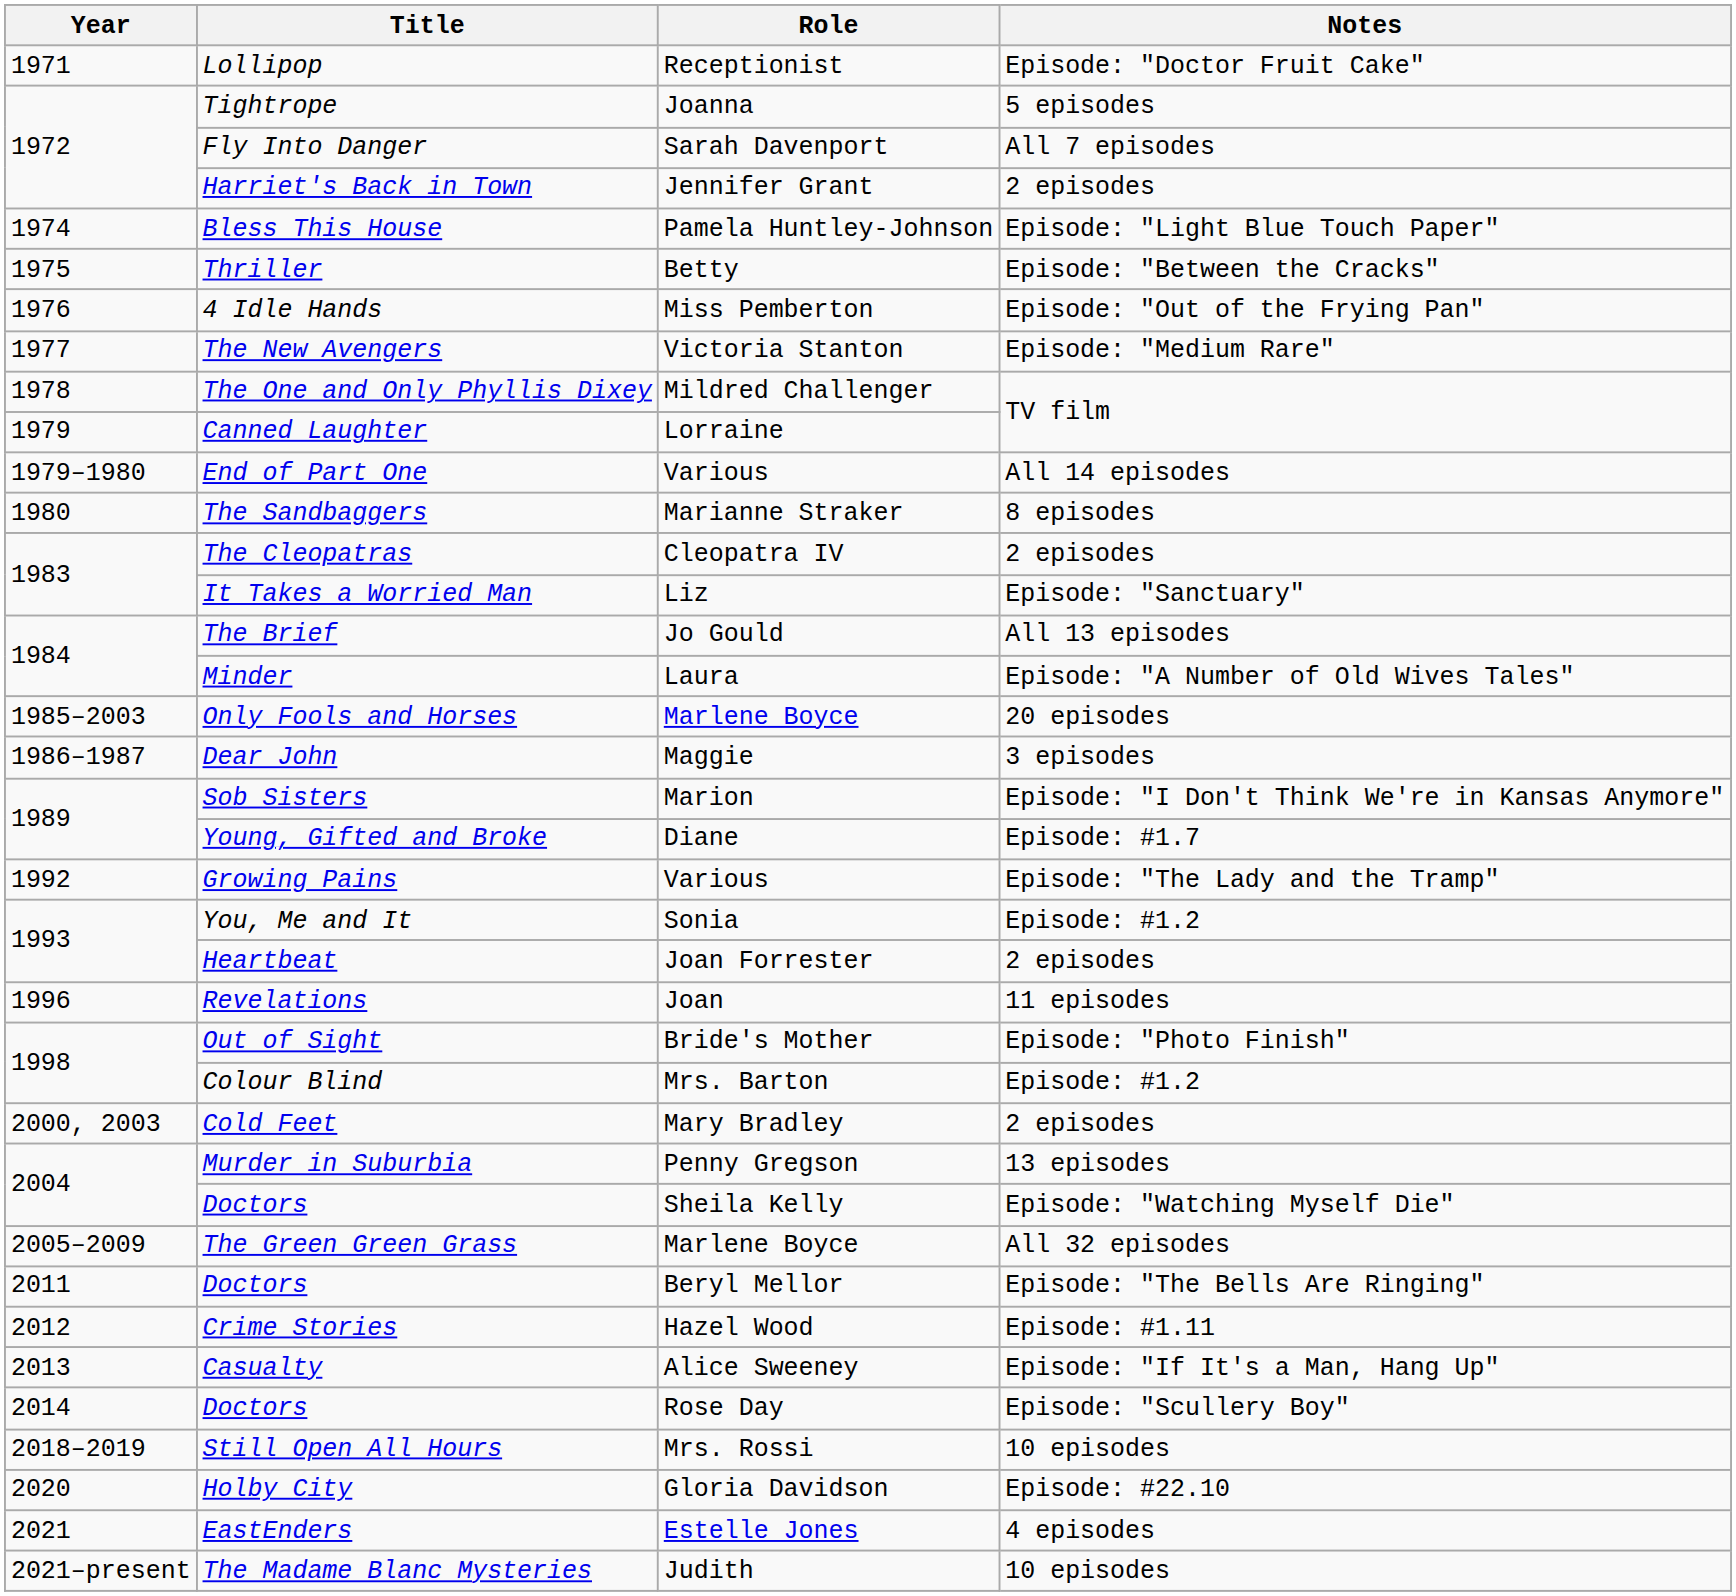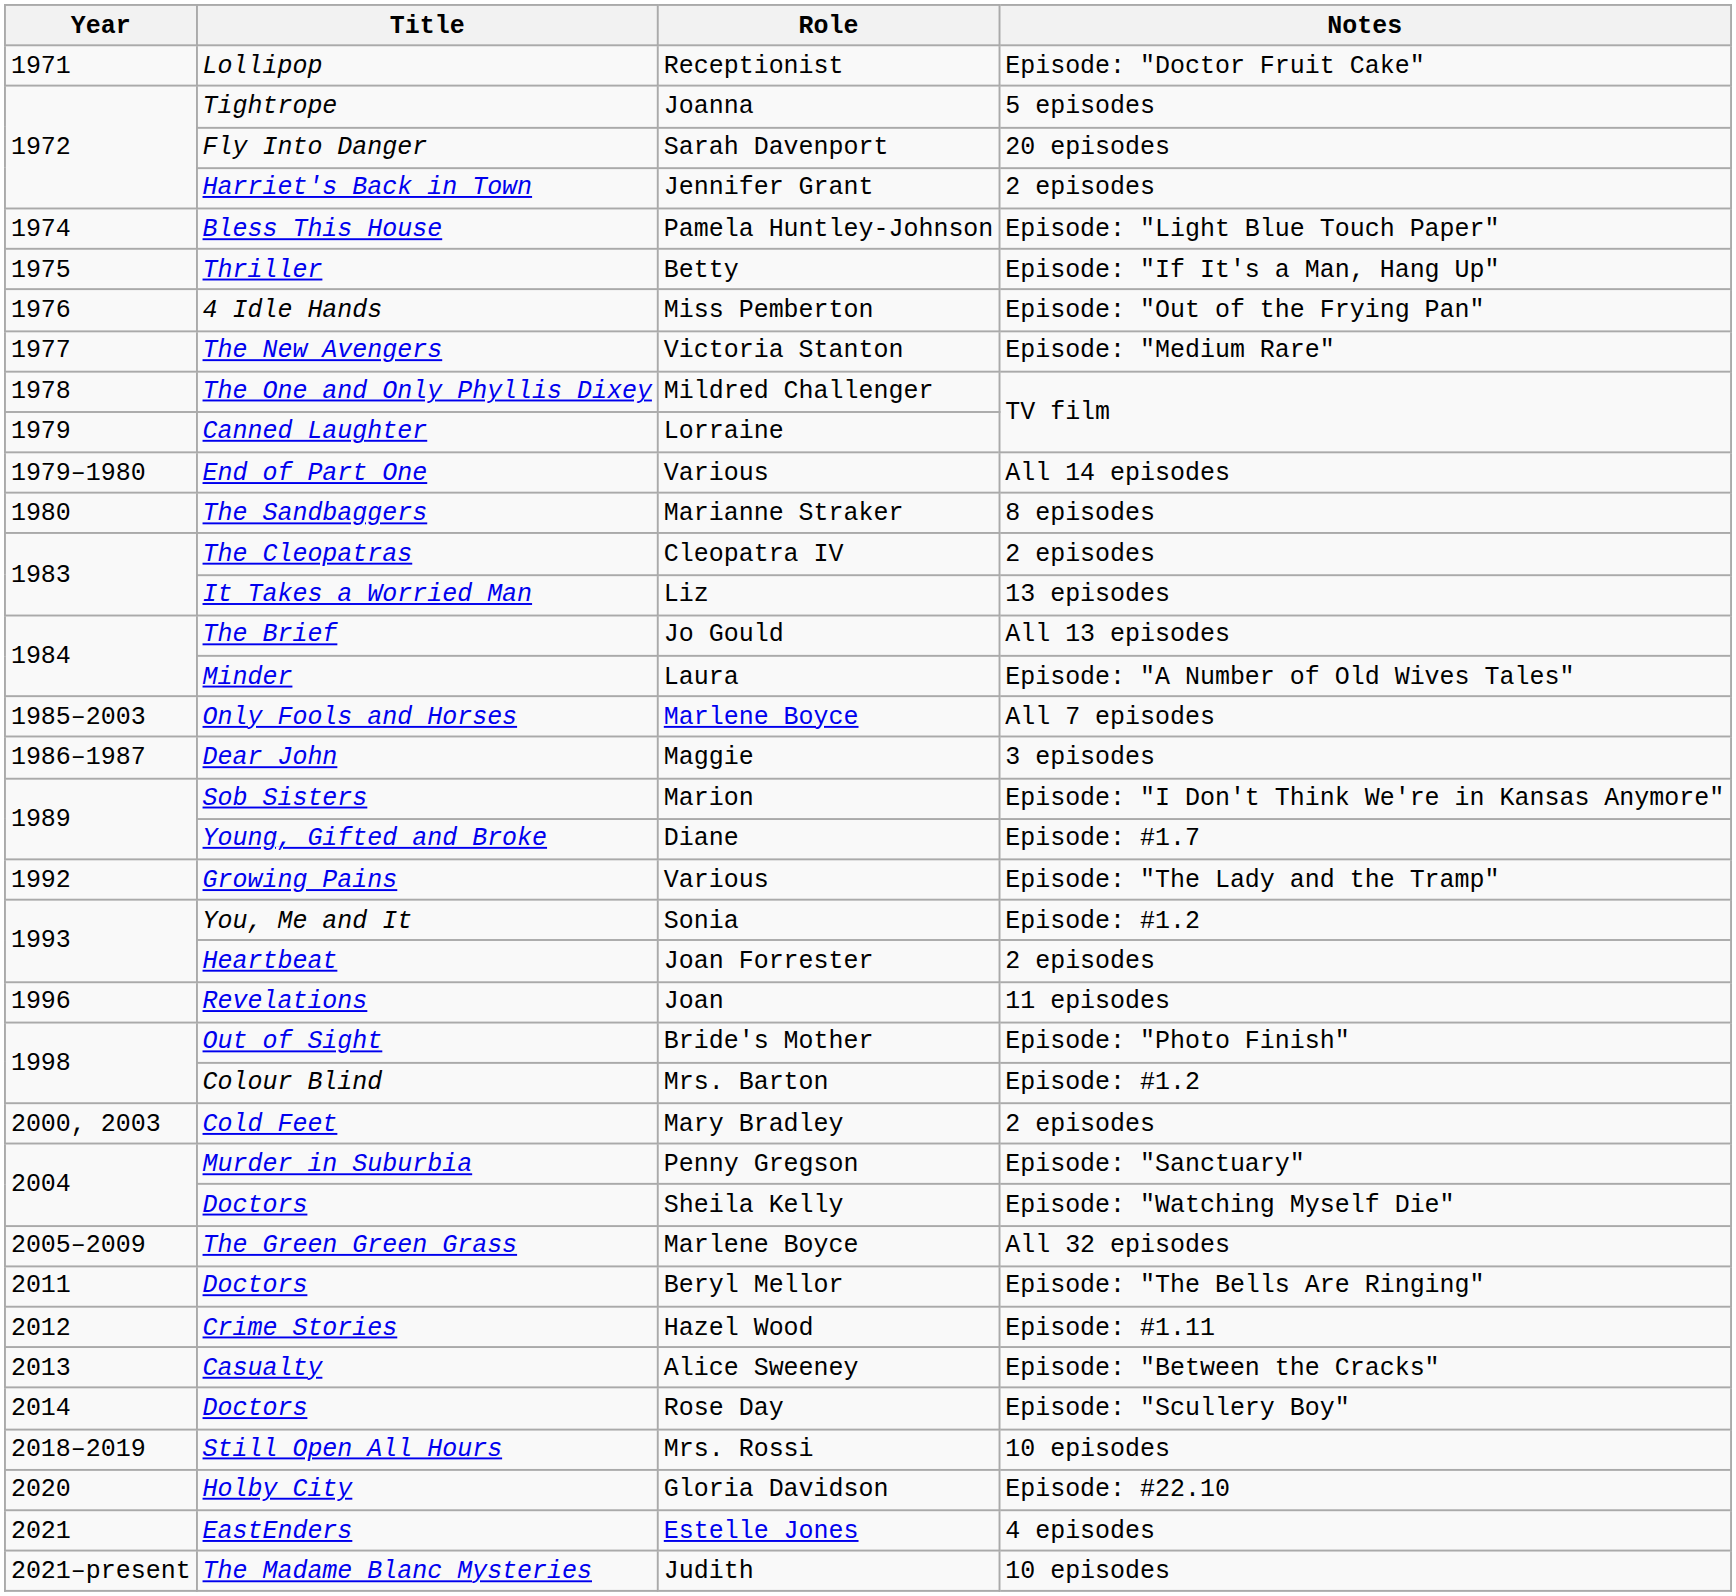Fly Into Danger | Notes: All 7 episodes -> 20 episodes
Thriller | Notes: Episode: "Between the Cracks" -> Episode: "If It's a Man, Hang Up"
It Takes a Worried Man | Notes: Episode: "Sanctuary" -> 13 episodes
Only Fools and Horses | Notes: 20 episodes -> All 7 episodes
Murder in Suburbia | Notes: 13 episodes -> Episode: "Sanctuary"
Casualty | Notes: Episode: "If It's a Man, Hang Up" -> Episode: "Between the Cracks"
